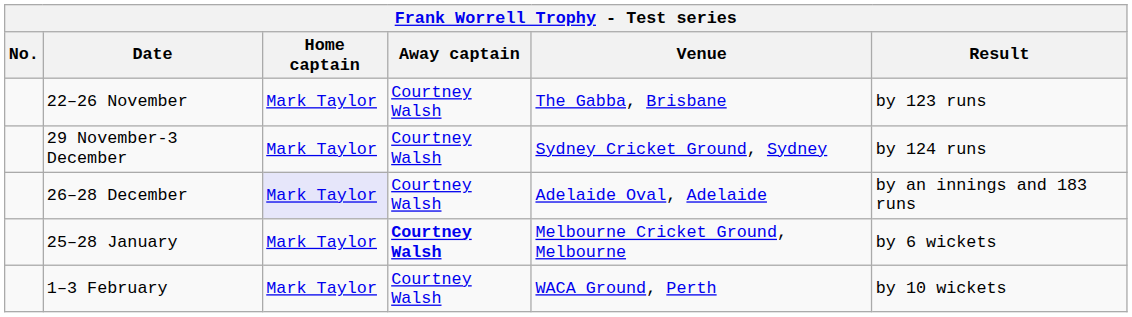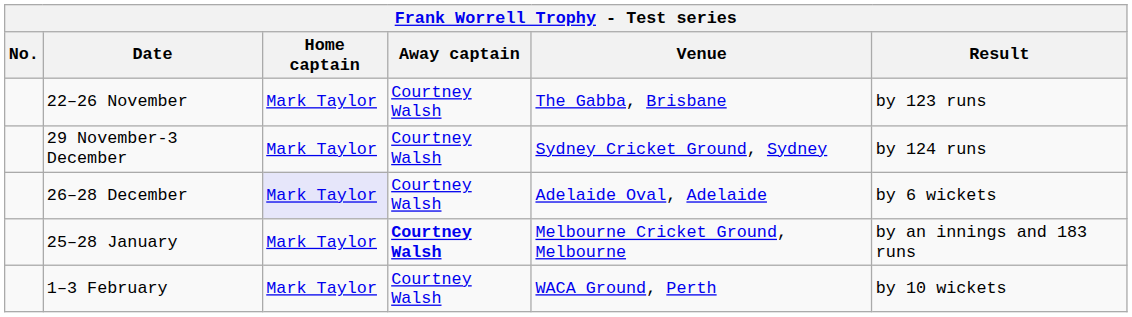26–28 December | Result: by an innings and 183 runs -> by 6 wickets
25–28 January | Result: by 6 wickets -> by an innings and 183 runs
